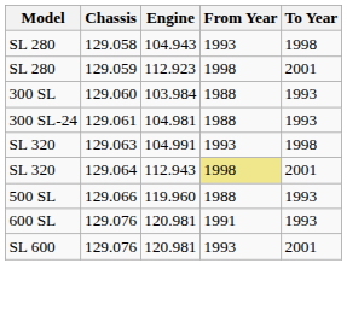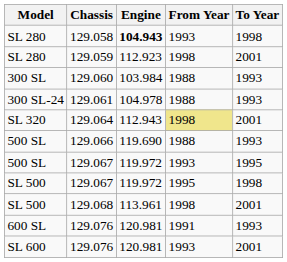129.058 | Engine: normal -> bold
129.061 | Engine: 104.981 -> 104.978
- row: SL 320 | 129.063 | 104.991 | 1993 | 1998
129.066 | Engine: 119.960 -> 119.690
+ row: 500 SL | 129.067 | 119.972 | 1993 | 1995
+ row: SL 500 | 129.067 | 119.972 | 1995 | 1998
+ row: SL 500 | 129.068 | 113.961 | 1998 | 2001
